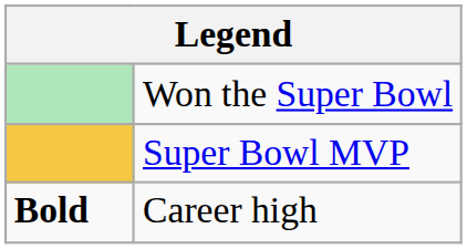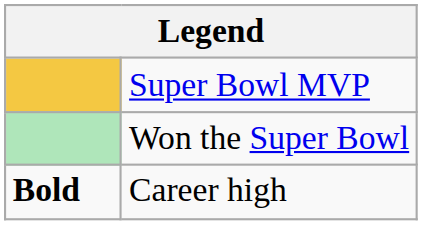rows swapped: Won the Super Bowl <-> Super Bowl MVP
